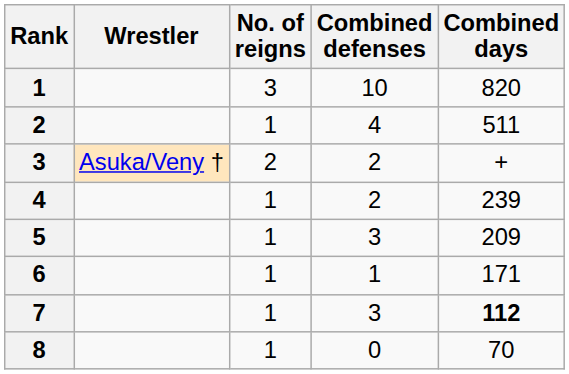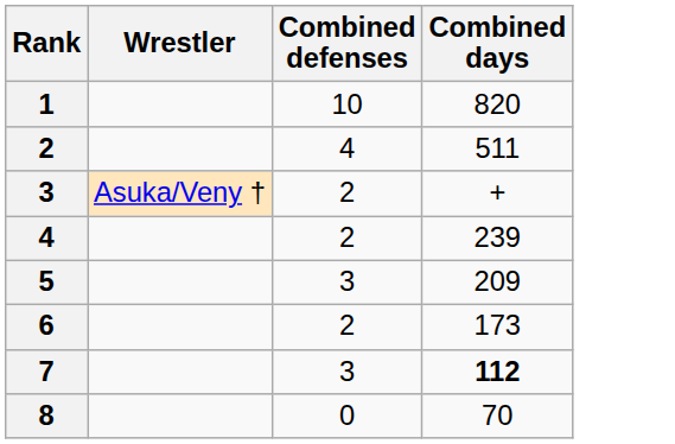- column: No. of reigns | 3 | 1 | 2 | 1 | 1 | 1 | 1 | 1
6 | Combined defenses: 1 -> 2
6 | Combined days: 171 -> 173
